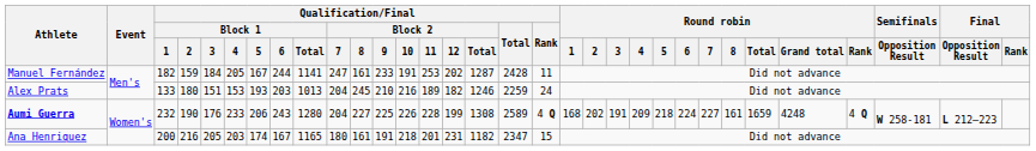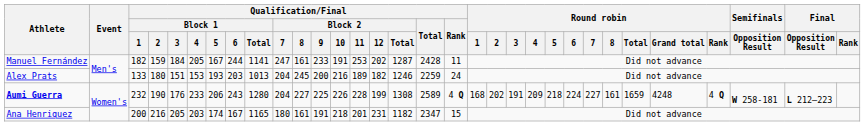Alex Prats | Qualification/Final / Block 2 / 9: 210 -> 200
